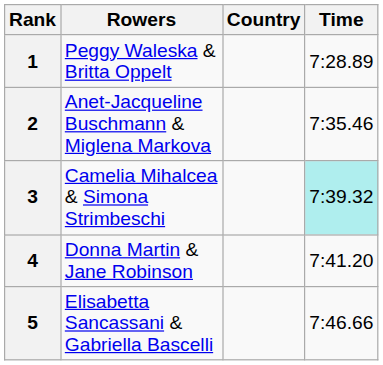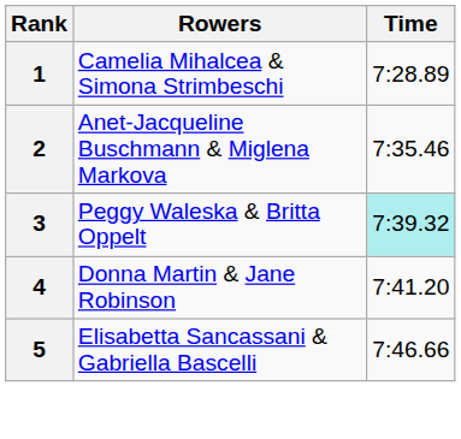- column: Country
1 | Rowers: Peggy Waleska & Britta Oppelt -> Camelia Mihalcea & Simona Strimbeschi
3 | Rowers: Camelia Mihalcea & Simona Strimbeschi -> Peggy Waleska & Britta Oppelt
